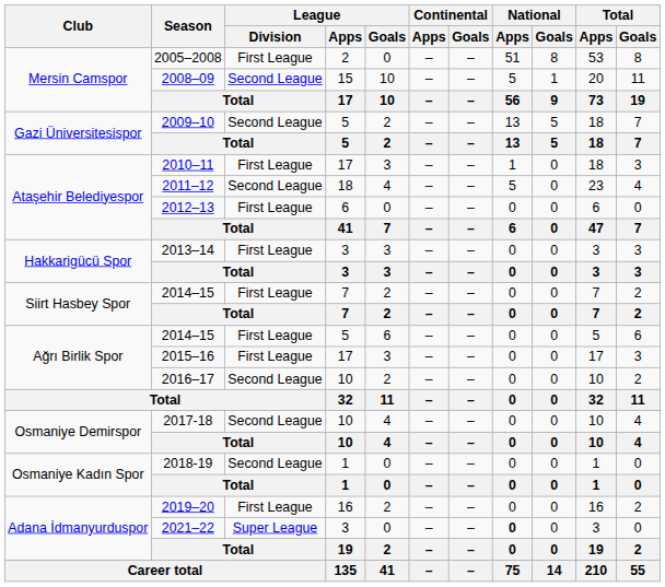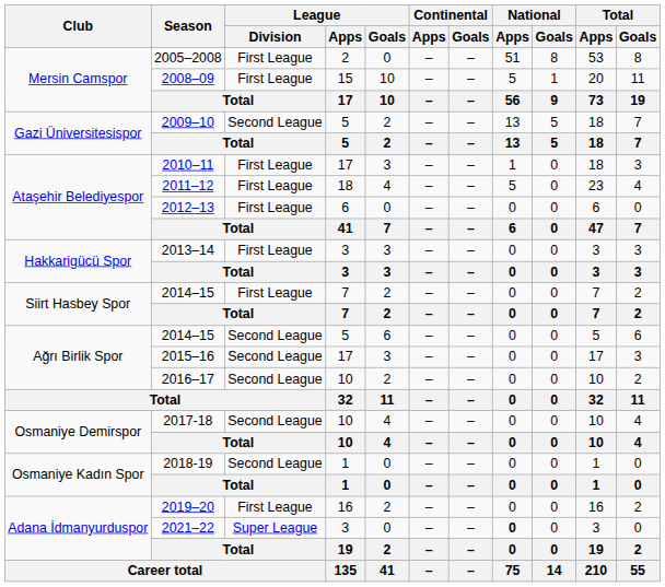2008–09 | League / Division: Second League -> First League
2011–12 | League / Division: Second League -> First League
2014–15 / 5 | League / Division: First League -> Second League
2015–16 | League / Division: First League -> Second League
